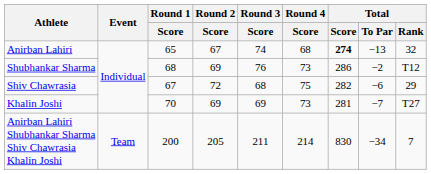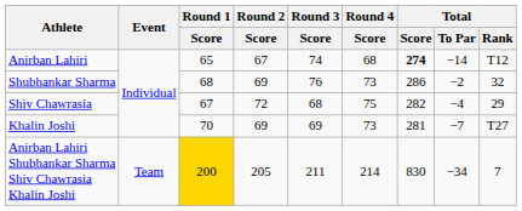Anirban Lahiri | Total / To Par: −13 -> −14
Anirban Lahiri | Total / Rank: 32 -> T12
Shubhankar Sharma | Total / Rank: T12 -> 32
Shiv Chawrasia | Total / To Par: −6 -> −4
Anirban Lahiri Shubhankar Sharma Shiv Chawrasia Khalin Joshi | Round 1 / Score: no background -> gold background
